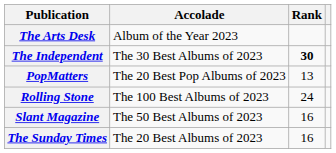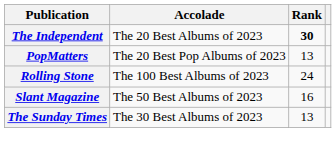- row: The Arts Desk | Album of the Year 2023
The Independent | Accolade: The 30 Best Albums of 2023 -> The 20 Best Albums of 2023
The Sunday Times | Accolade: The 20 Best Albums of 2023 -> The 30 Best Albums of 2023
The Sunday Times | Rank: 16 -> 13
